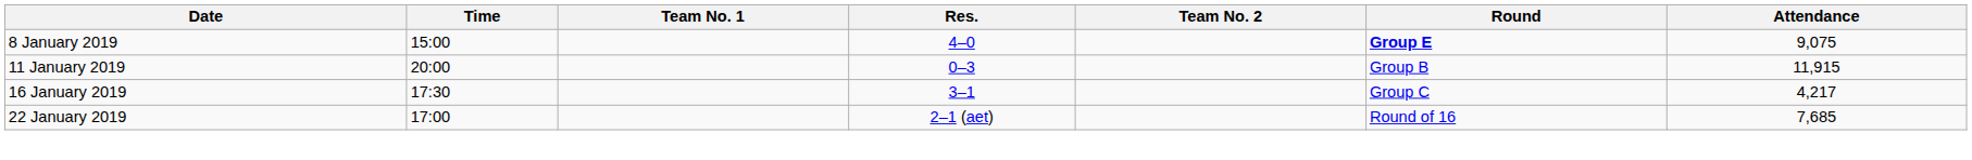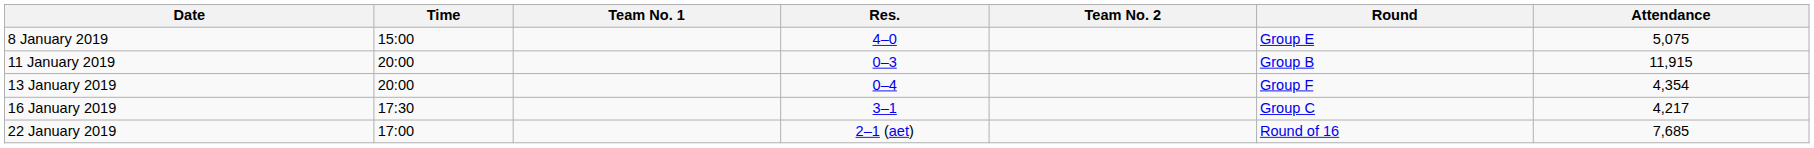8 January 2019 | Round: bold -> normal
8 January 2019 | Attendance: 9,075 -> 5,075
+ row: 13 January 2019 | 20:00 | 0–4 | Group F | 4,354
